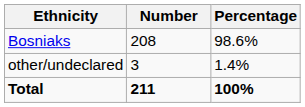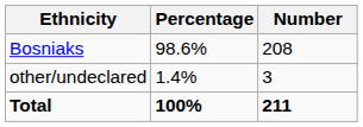columns swapped: Number <-> Percentage
